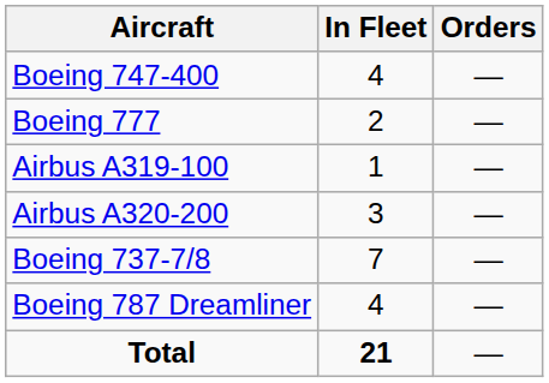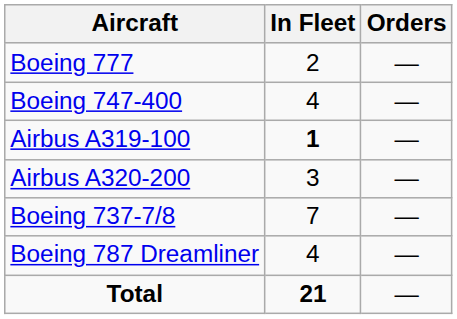rows swapped: Boeing 747-400 <-> Boeing 777
Airbus A319-100 | In Fleet: normal -> bold
